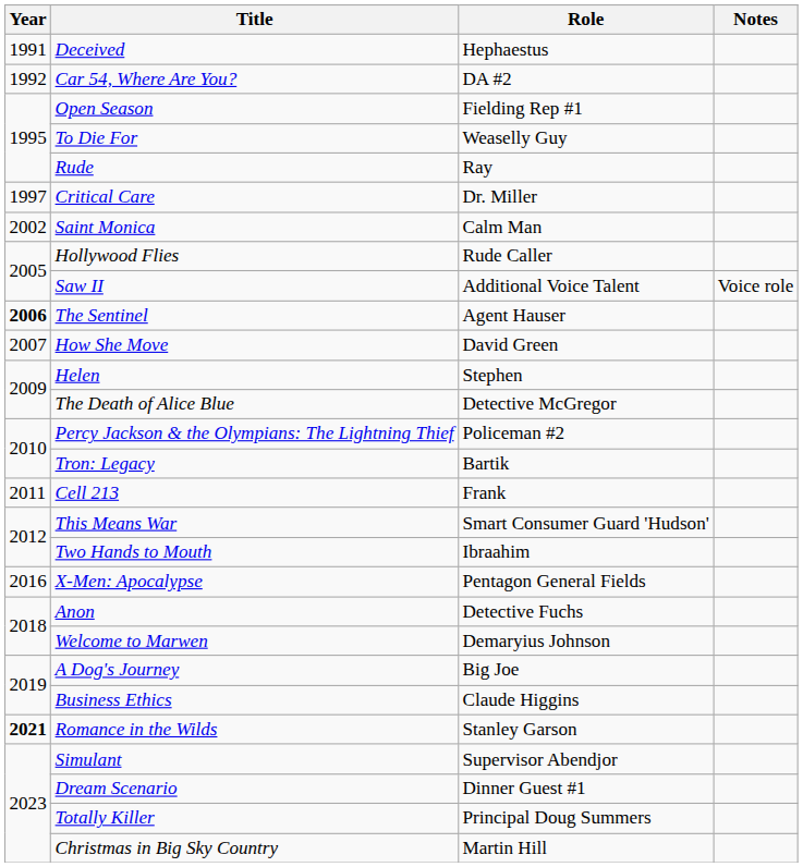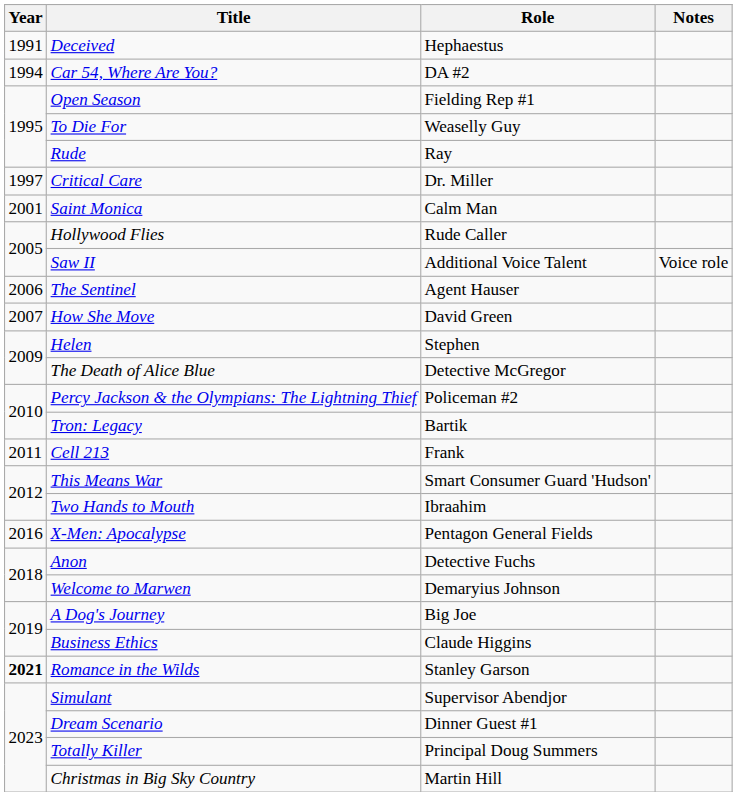Car 54, Where Are You? | Year: 1992 -> 1994
Saint Monica | Year: 2002 -> 2001
The Sentinel | Year: bold -> normal
